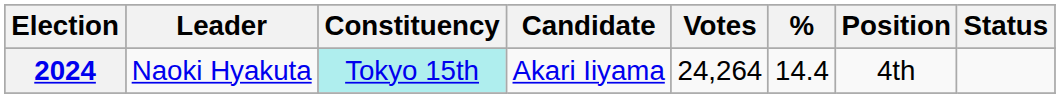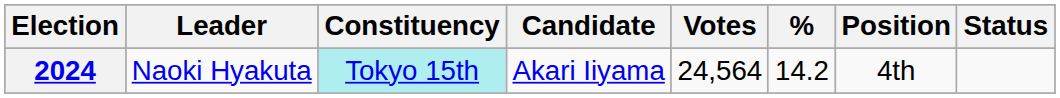2024 | Votes: 24,264 -> 24,564
2024 | %: 14.4 -> 14.2
